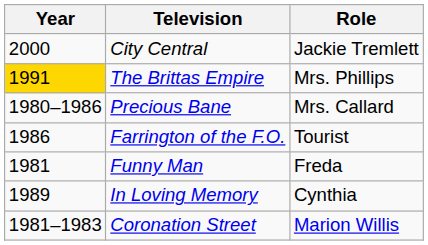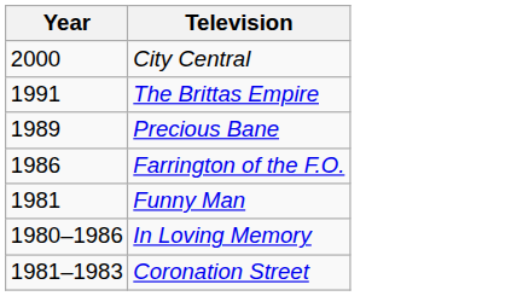- column: Role | Jackie Tremlett | Mrs. Phillips | Mrs. Callard | Tourist | Freda | Cynthia | Marion Willis
The Brittas Empire | Year: gold background -> no background
Precious Bane | Year: 1980–1986 -> 1989
In Loving Memory | Year: 1989 -> 1980–1986
